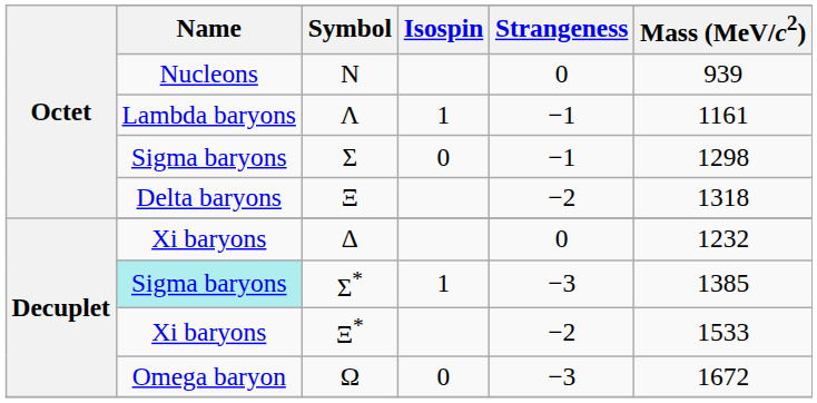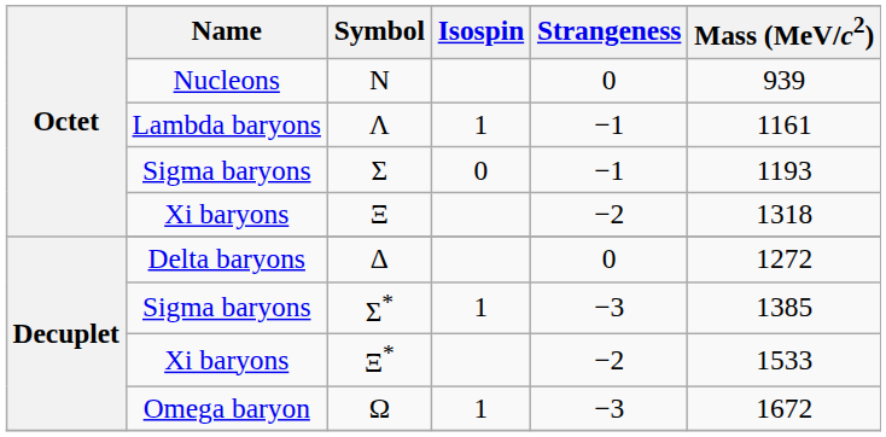Σ | Mass (MeV/c2): 1298 -> 1193
Ξ | Name: Delta baryons -> Xi baryons
Δ | Name: Xi baryons -> Delta baryons
Δ | Mass (MeV/c2): 1232 -> 1272
Σ* | Name: paleturquoise background -> no background
Ω | Isospin: 0 -> 1
